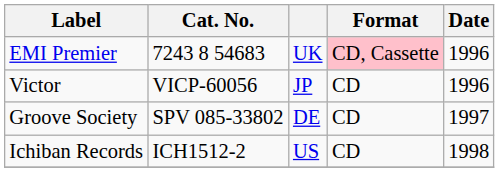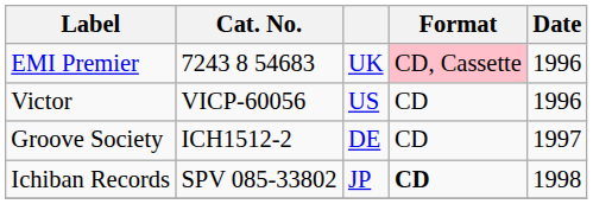Victor | column 3: JP -> US
Groove Society | Cat. No.: SPV 085-33802 -> ICH1512-2
Ichiban Records | Cat. No.: ICH1512-2 -> SPV 085-33802
Ichiban Records | column 3: US -> JP
Ichiban Records | Format: normal -> bold
